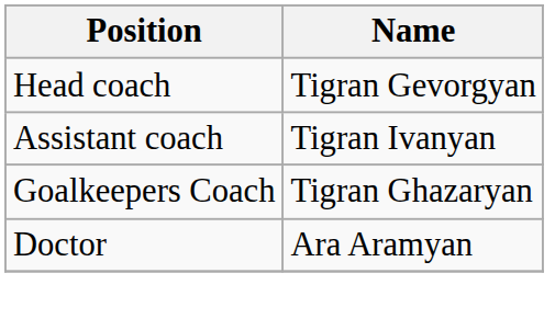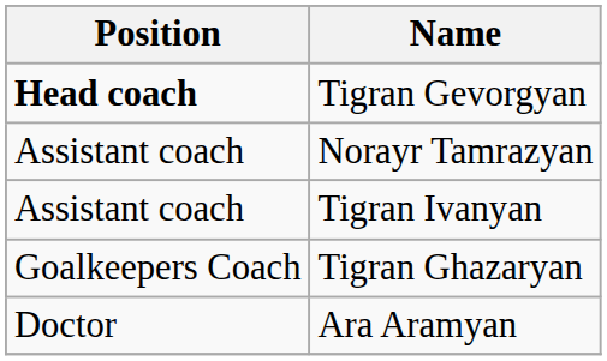Tigran Gevorgyan | Position: normal -> bold
+ row: Assistant coach | Norayr Tamrazyan
